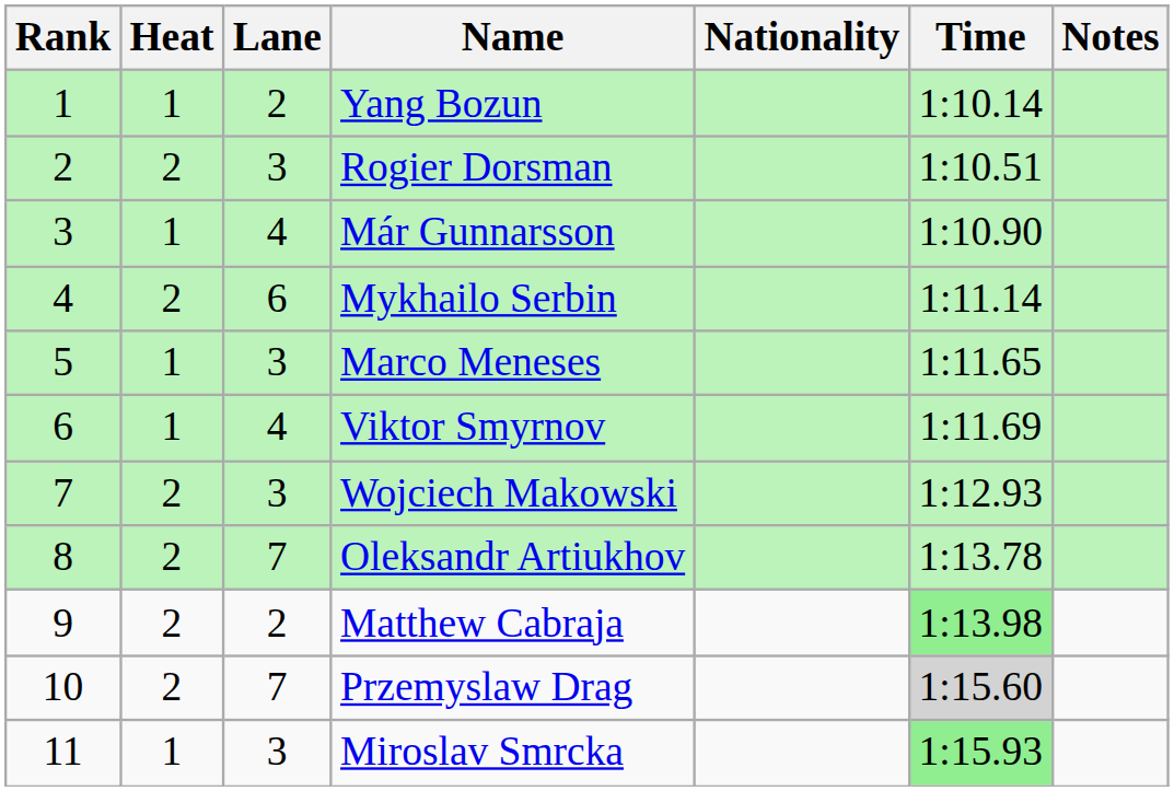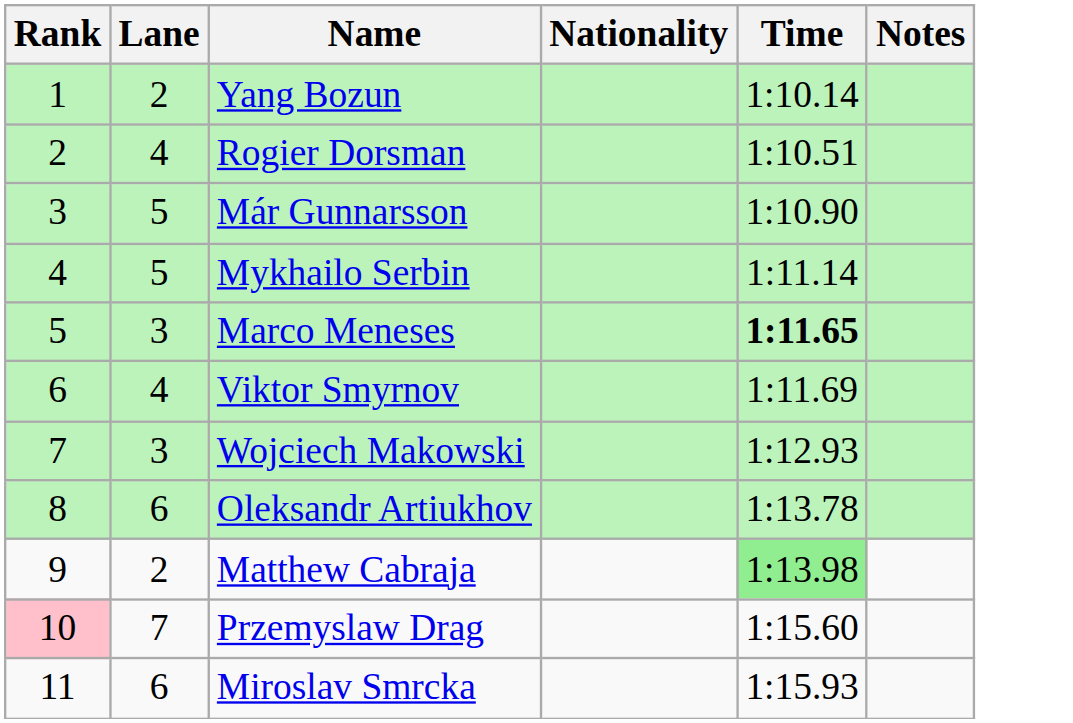- column: Heat | 1 | 2 | 1 | 2 | 1 | 1 | 2 | 2 | 2 | 2 | 1
Rogier Dorsman | Lane: 3 -> 4
Már Gunnarsson | Lane: 4 -> 5
Mykhailo Serbin | Lane: 6 -> 5
Marco Meneses | Time: normal -> bold
Oleksandr Artiukhov | Lane: 7 -> 6
Przemyslaw Drag | Rank: no background -> pink background
Przemyslaw Drag | Time: lightgrey background -> no background
Miroslav Smrcka | Lane: 3 -> 6
Miroslav Smrcka | Time: lightgreen background -> no background
